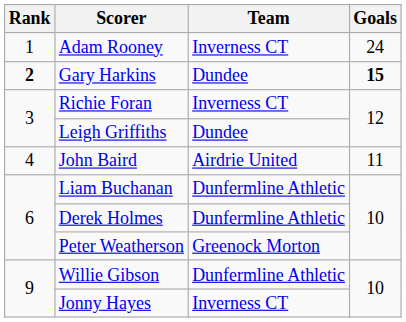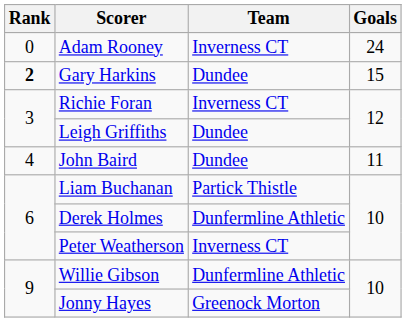Adam Rooney | Rank: 1 -> 0
Gary Harkins | Goals: bold -> normal
John Baird | Team: Airdrie United -> Dundee
Liam Buchanan | Team: Dunfermline Athletic -> Partick Thistle
Peter Weatherson | Team: Greenock Morton -> Inverness CT
Jonny Hayes | Team: Inverness CT -> Greenock Morton
